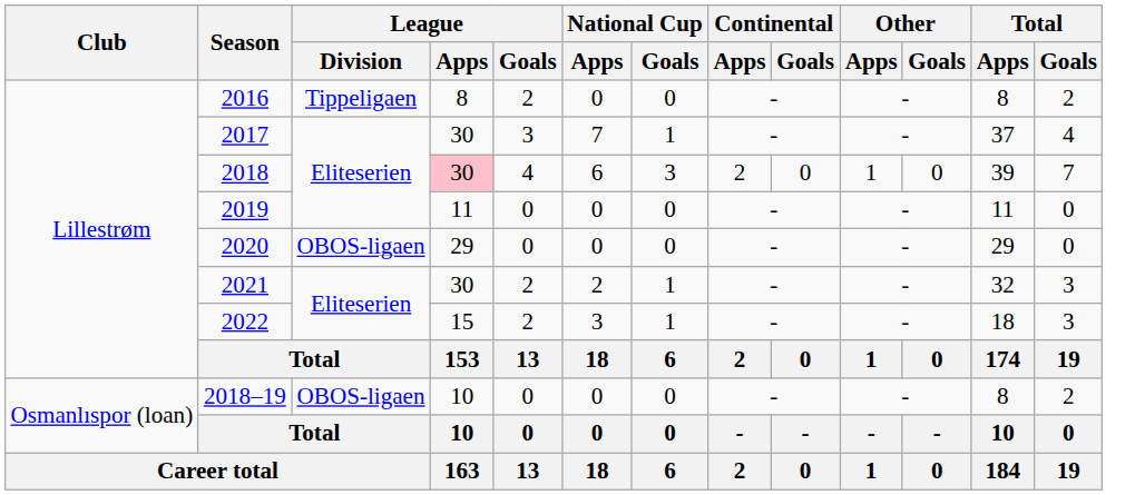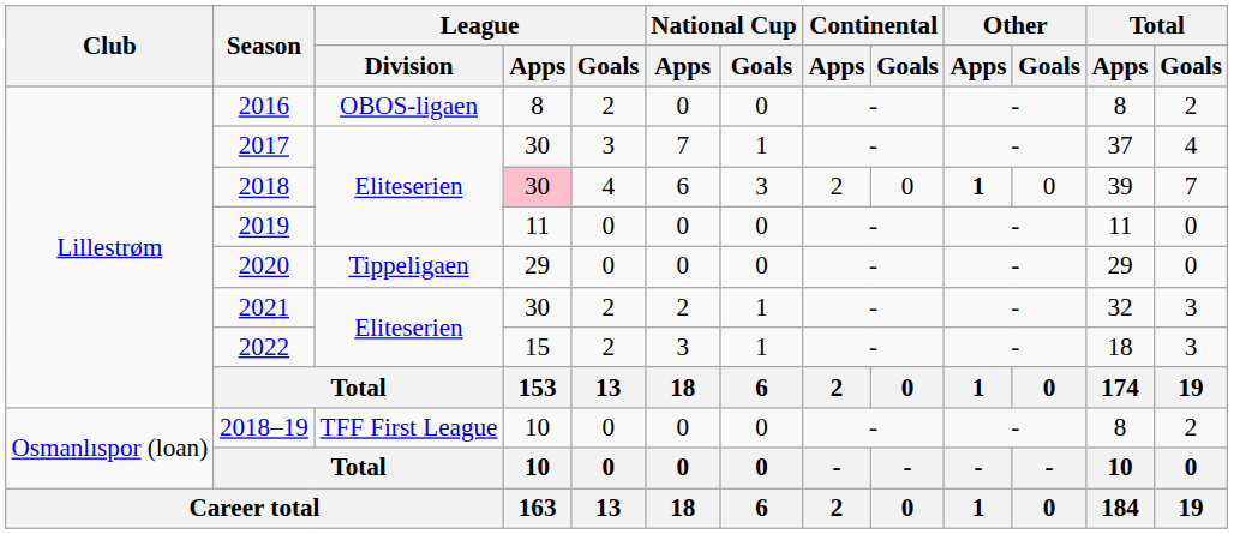2016 | League / Division: Tippeligaen -> OBOS-ligaen
2018 | Other / Apps: normal -> bold
2020 | League / Division: OBOS-ligaen -> Tippeligaen
2018–19 | League / Division: OBOS-ligaen -> TFF First League
